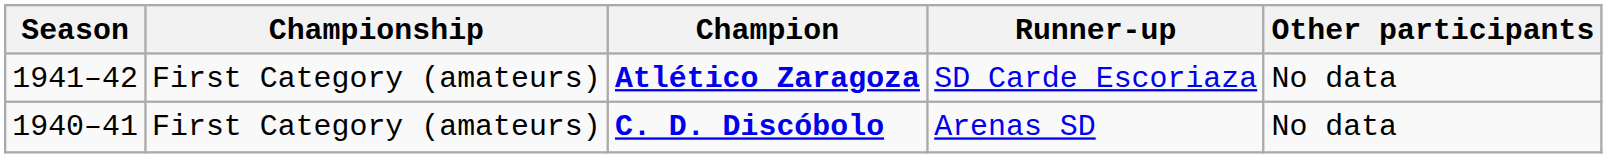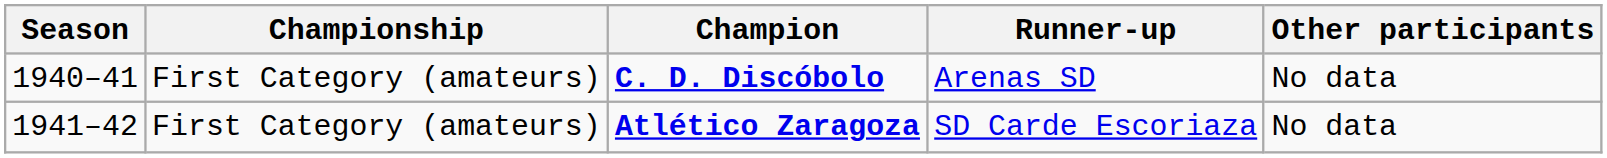rows swapped: C. D. Discóbolo <-> Atlético Zaragoza
